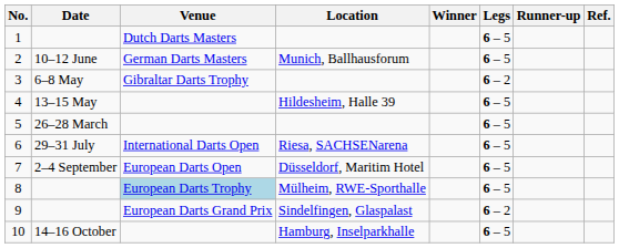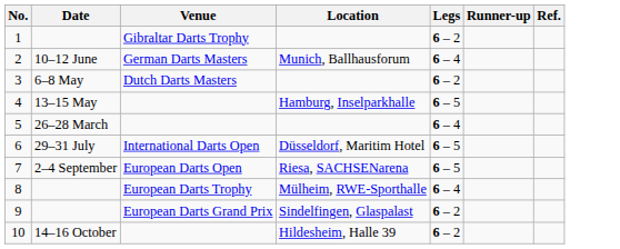- column: Winner
1 | Venue: Dutch Darts Masters -> Gibraltar Darts Trophy
1 | Legs: 6 – 5 -> 6 – 2
2 | Legs: 6 – 5 -> 6 – 4
3 | Venue: Gibraltar Darts Trophy -> Dutch Darts Masters
4 | Location: Hildesheim, Halle 39 -> Hamburg, Inselparkhalle
5 | Legs: 6 – 5 -> 6 – 4
6 | Location: Riesa, SACHSENarena -> Düsseldorf, Maritim Hotel
7 | Location: Düsseldorf, Maritim Hotel -> Riesa, SACHSENarena
8 | Venue: lightblue background -> no background
8 | Legs: 6 – 5 -> 6 – 4
10 | Location: Hamburg, Inselparkhalle -> Hildesheim, Halle 39
10 | Legs: 6 – 5 -> 6 – 2
